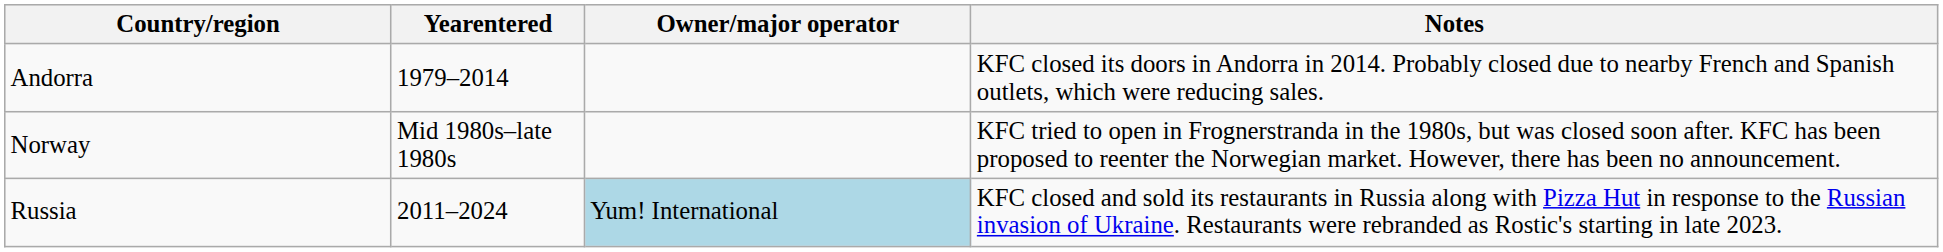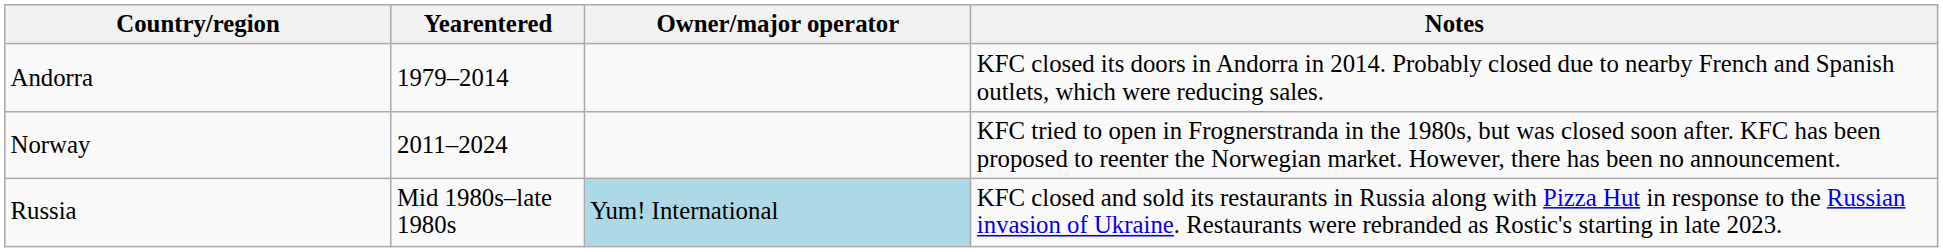Norway | Yearentered: Mid 1980s–late 1980s -> 2011–2024
Russia | Yearentered: 2011–2024 -> Mid 1980s–late 1980s
